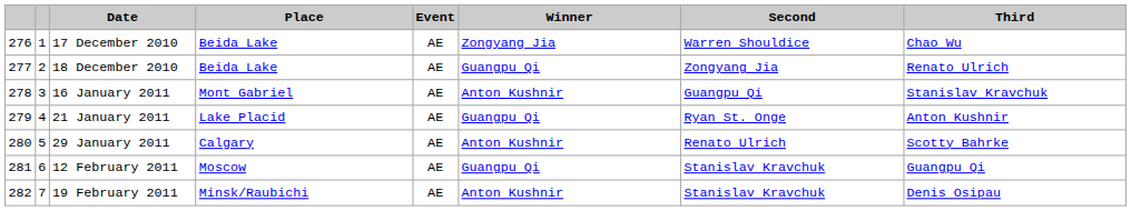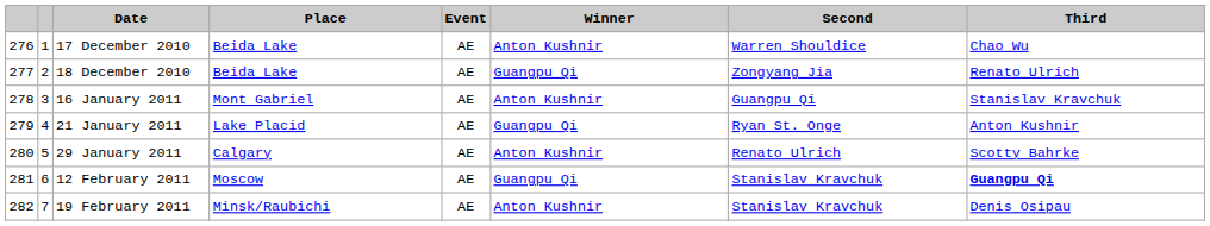17 December 2010 | Winner: Zongyang Jia -> Anton Kushnir
12 February 2011 | Third: normal -> bold
